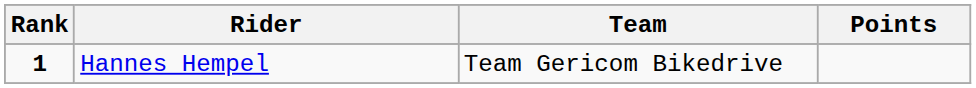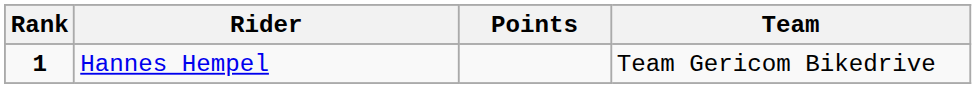columns swapped: Team <-> Points
